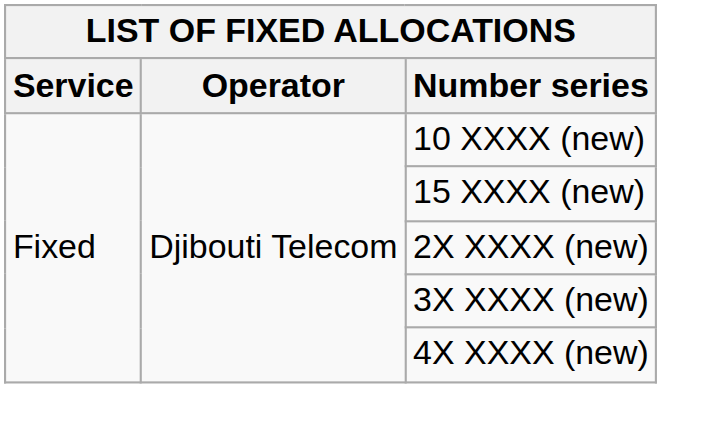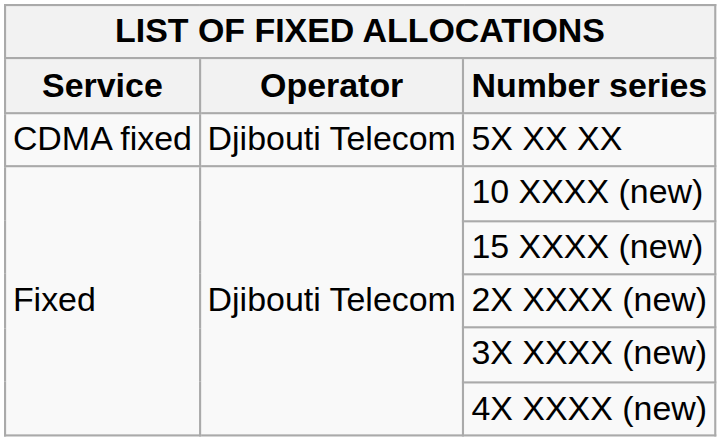+ row: CDMA fixed | Djibouti Telecom | 5X XX XX
